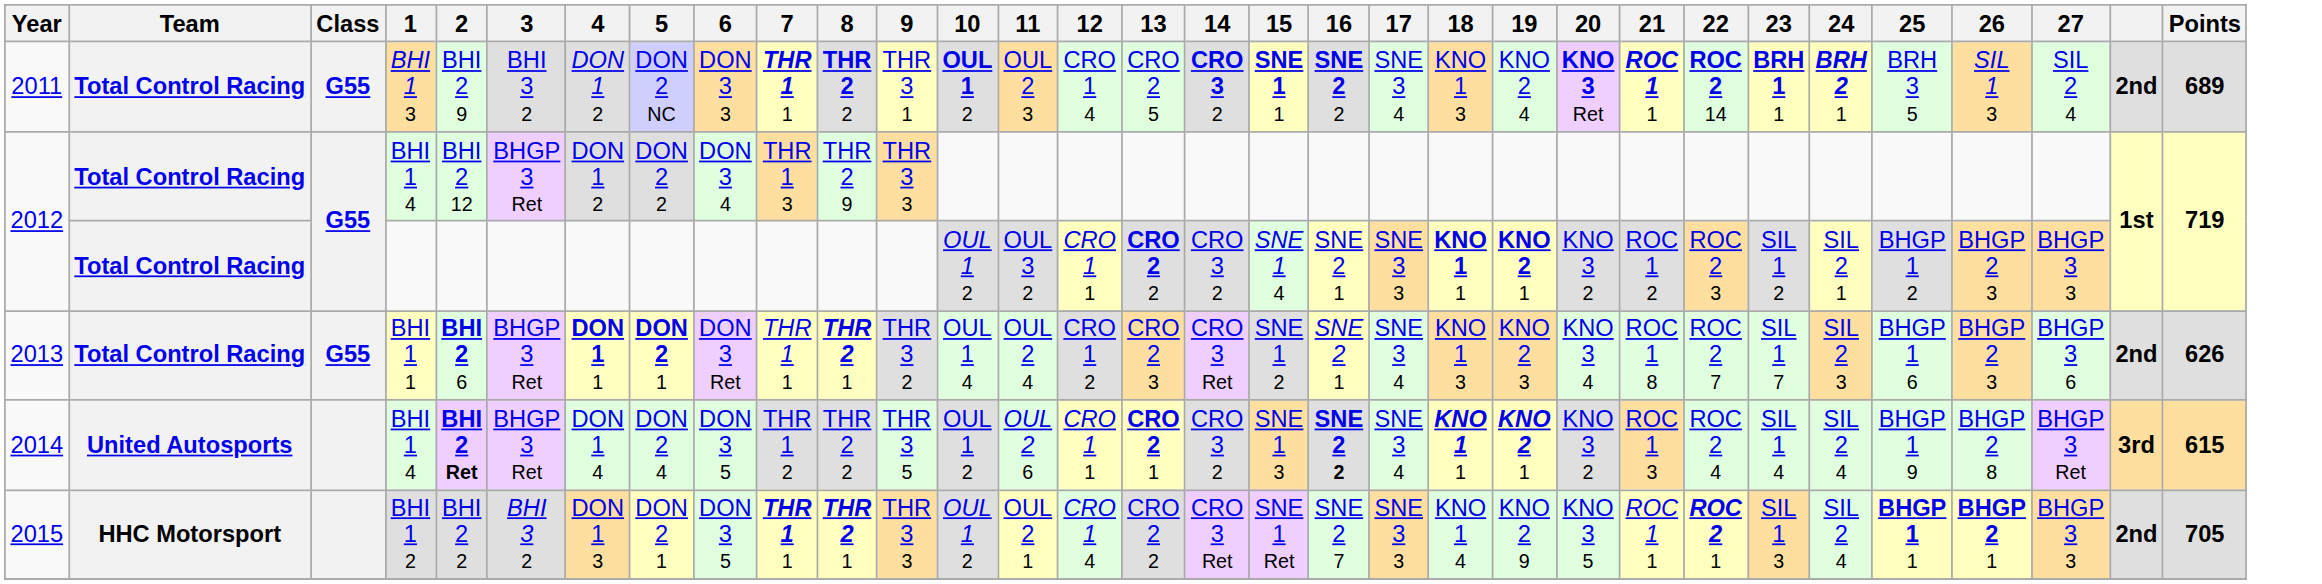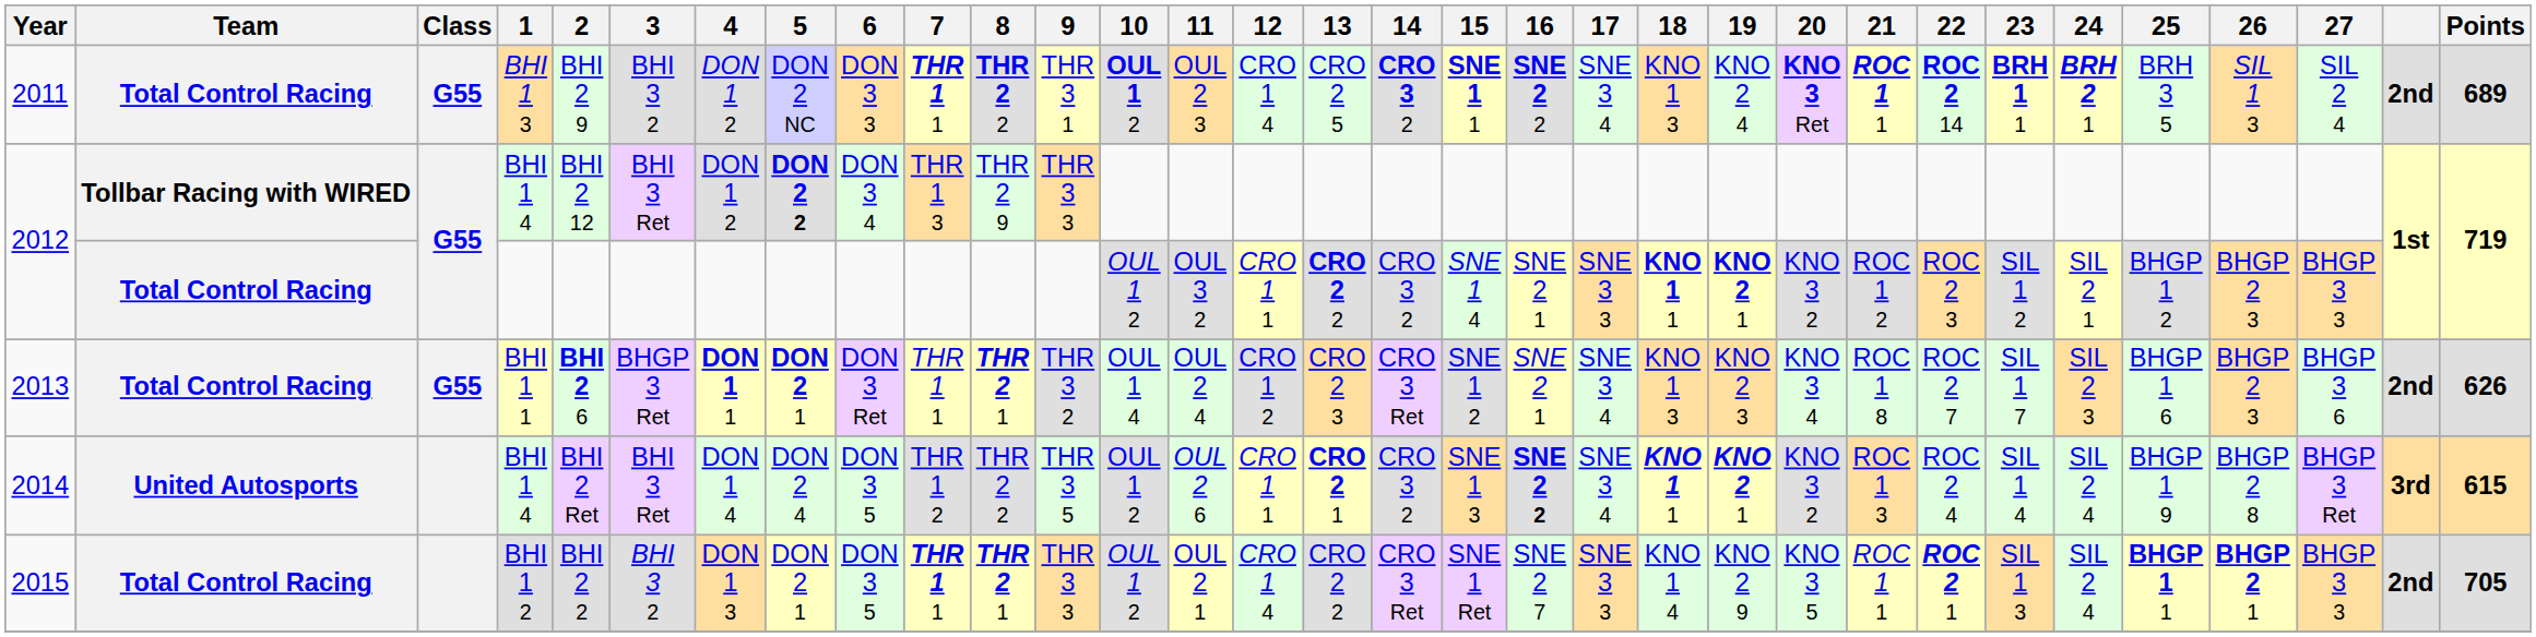2012 / BHI 1 4 | Team: Total Control Racing -> Tollbar Racing with WIRED
2012 / BHI 1 4 | 3: BHGP 3 Ret -> BHI 3 Ret
2012 / BHI 1 4 | 5: normal -> bold
2014 | 2: bold -> normal
2014 | 3: BHGP 3 Ret -> BHI 3 Ret
2015 | Team: HHC Motorsport -> Total Control Racing
